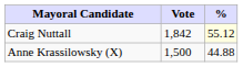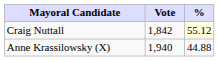Anne Krassilowsky (X) | Vote: 1,500 -> 1,940
